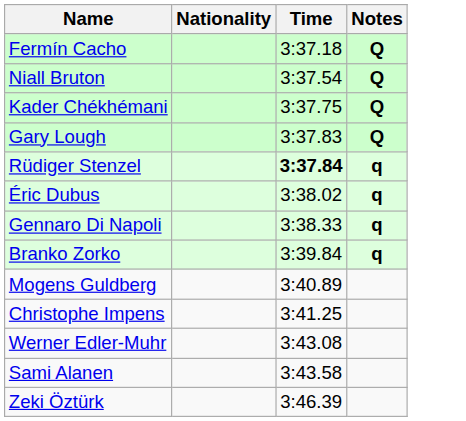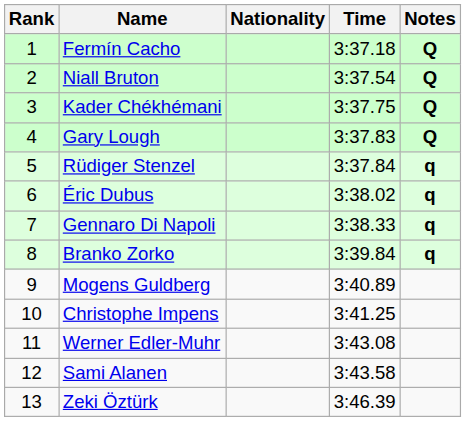+ column: Rank | 1 | 2 | 3 | 4 | 5 | 6 | 7 | 8 | 9 | 10 | 11 | 12 | 13
Rüdiger Stenzel | Time: bold -> normal
